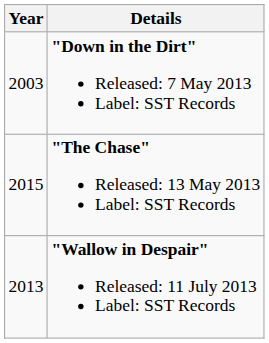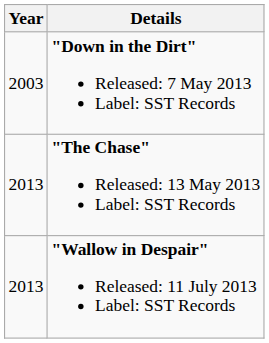"The Chase" Released: 13 May 2013 Label: SST Records | Year: 2015 -> 2013
